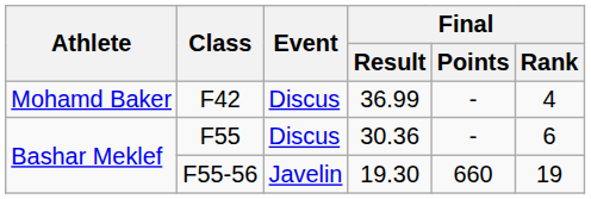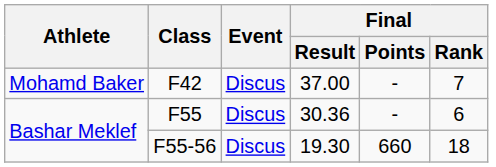F42 | Final / Result: 36.99 -> 37.00
F42 | Final / Rank: 4 -> 7
F55-56 | Event: Javelin -> Discus
F55-56 | Final / Rank: 19 -> 18
